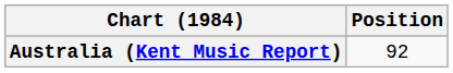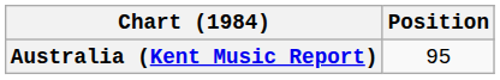Australia (Kent Music Report) | Position: 92 -> 95
